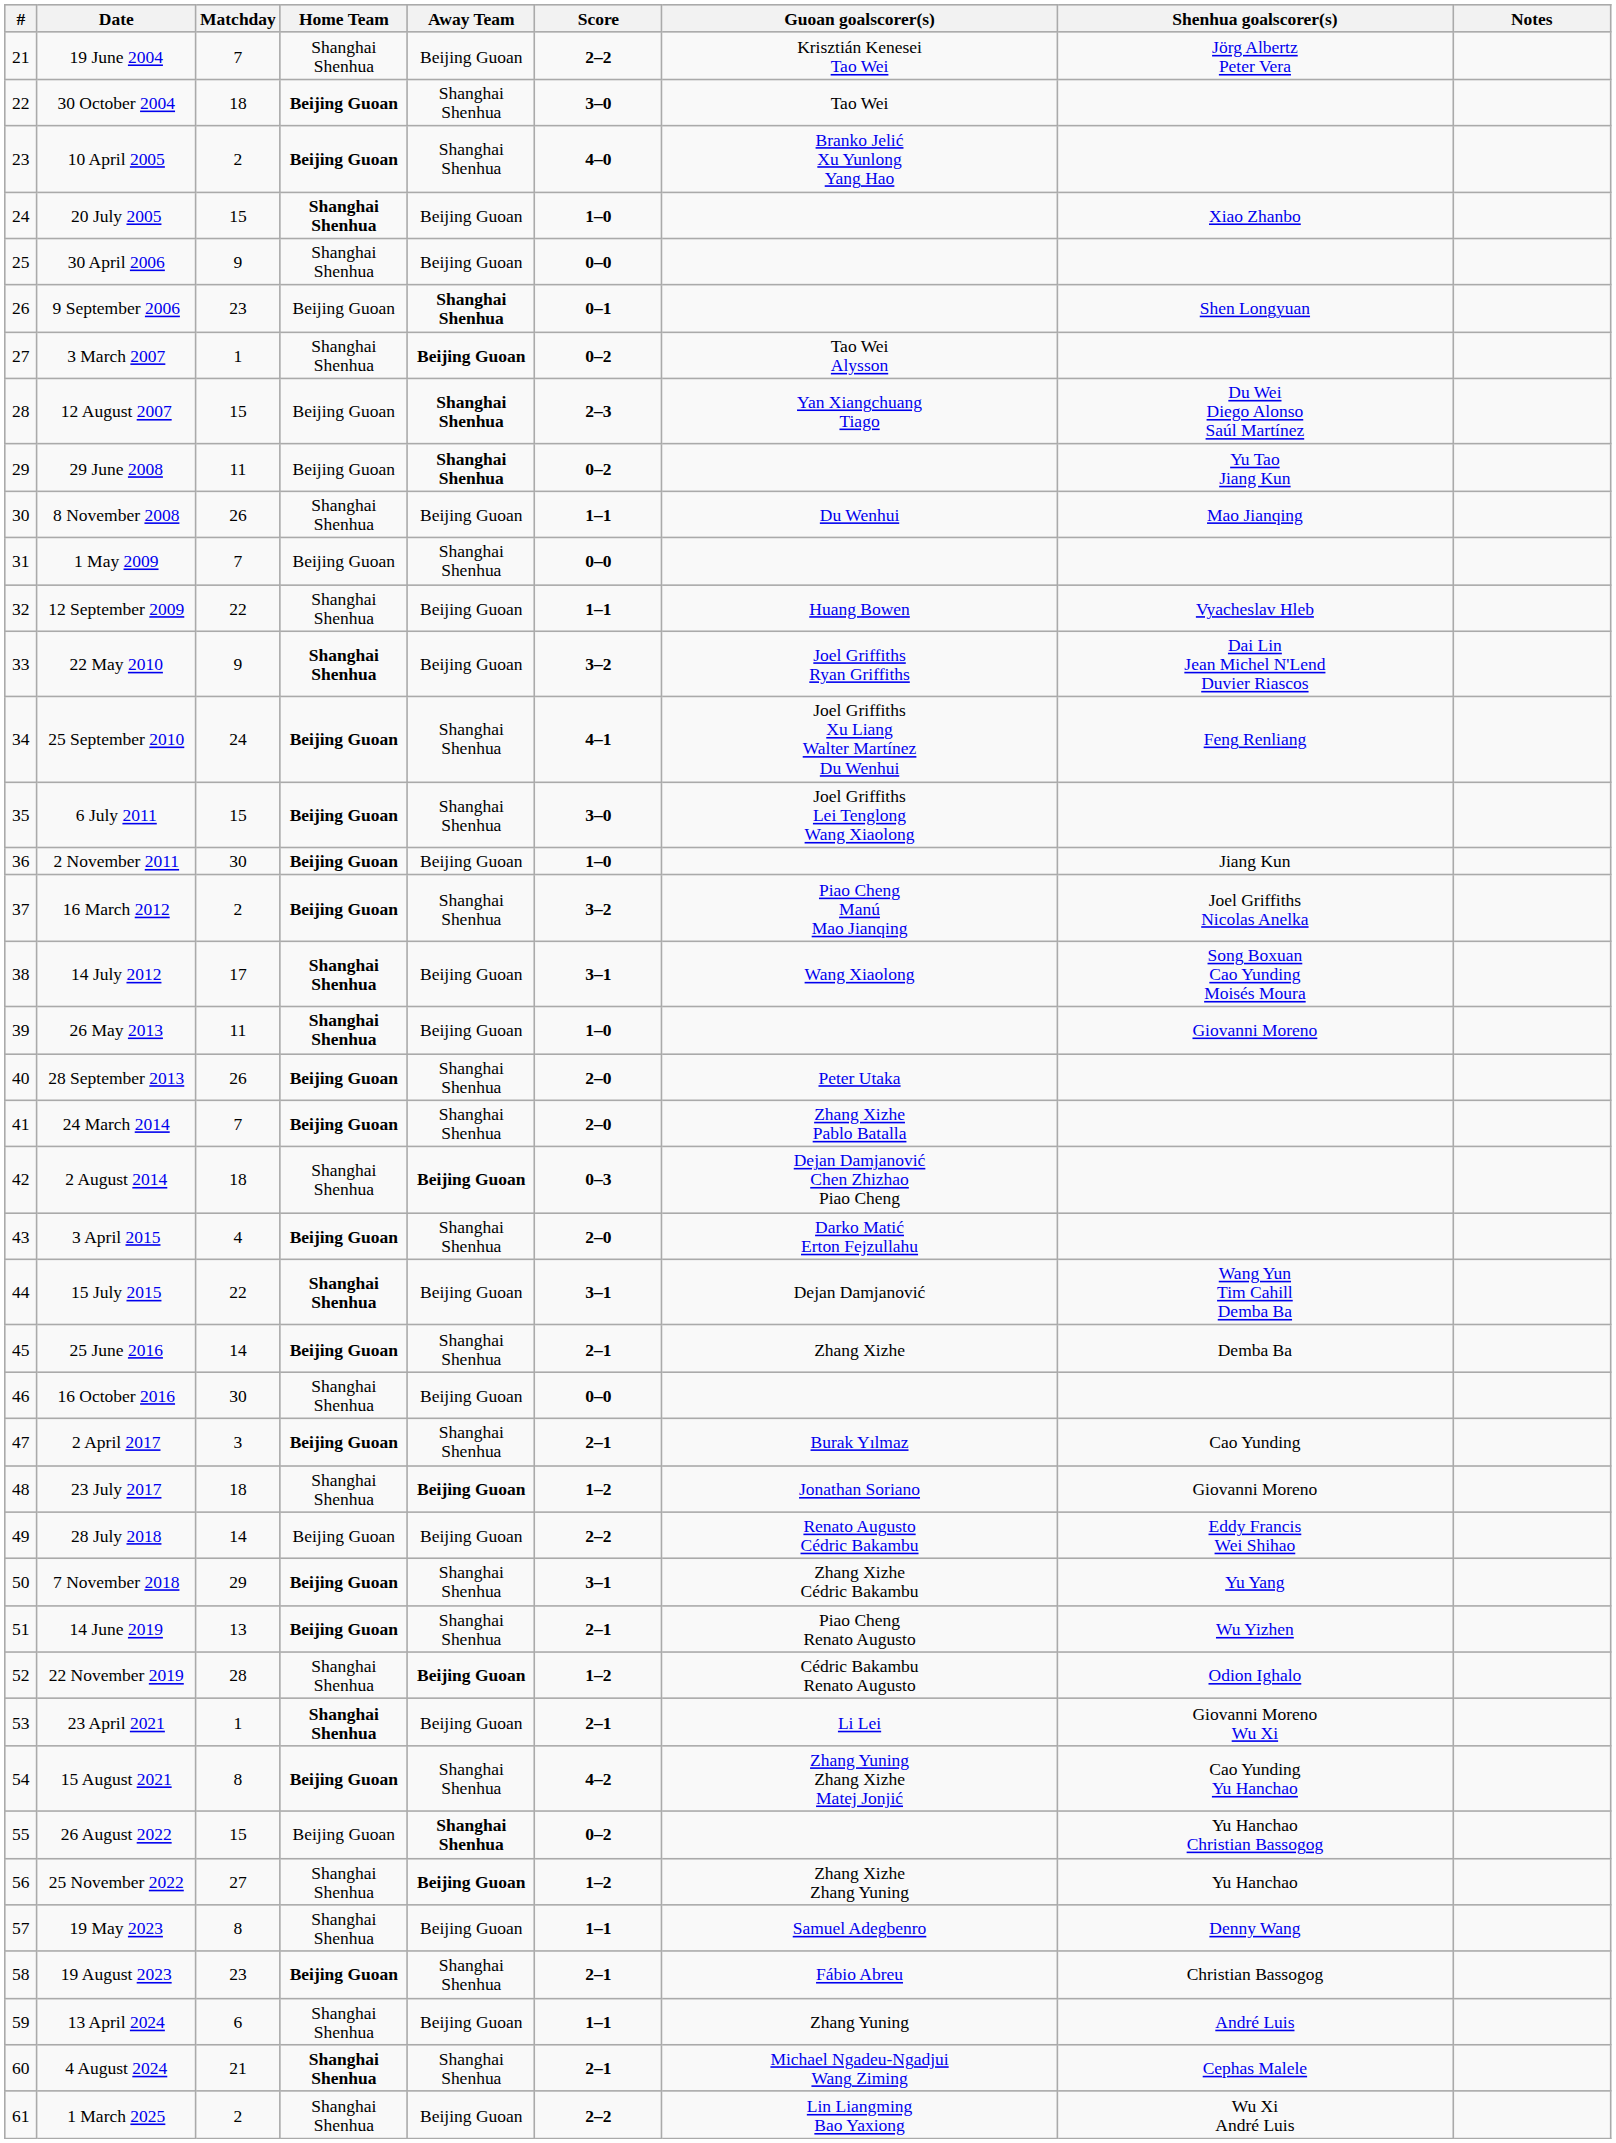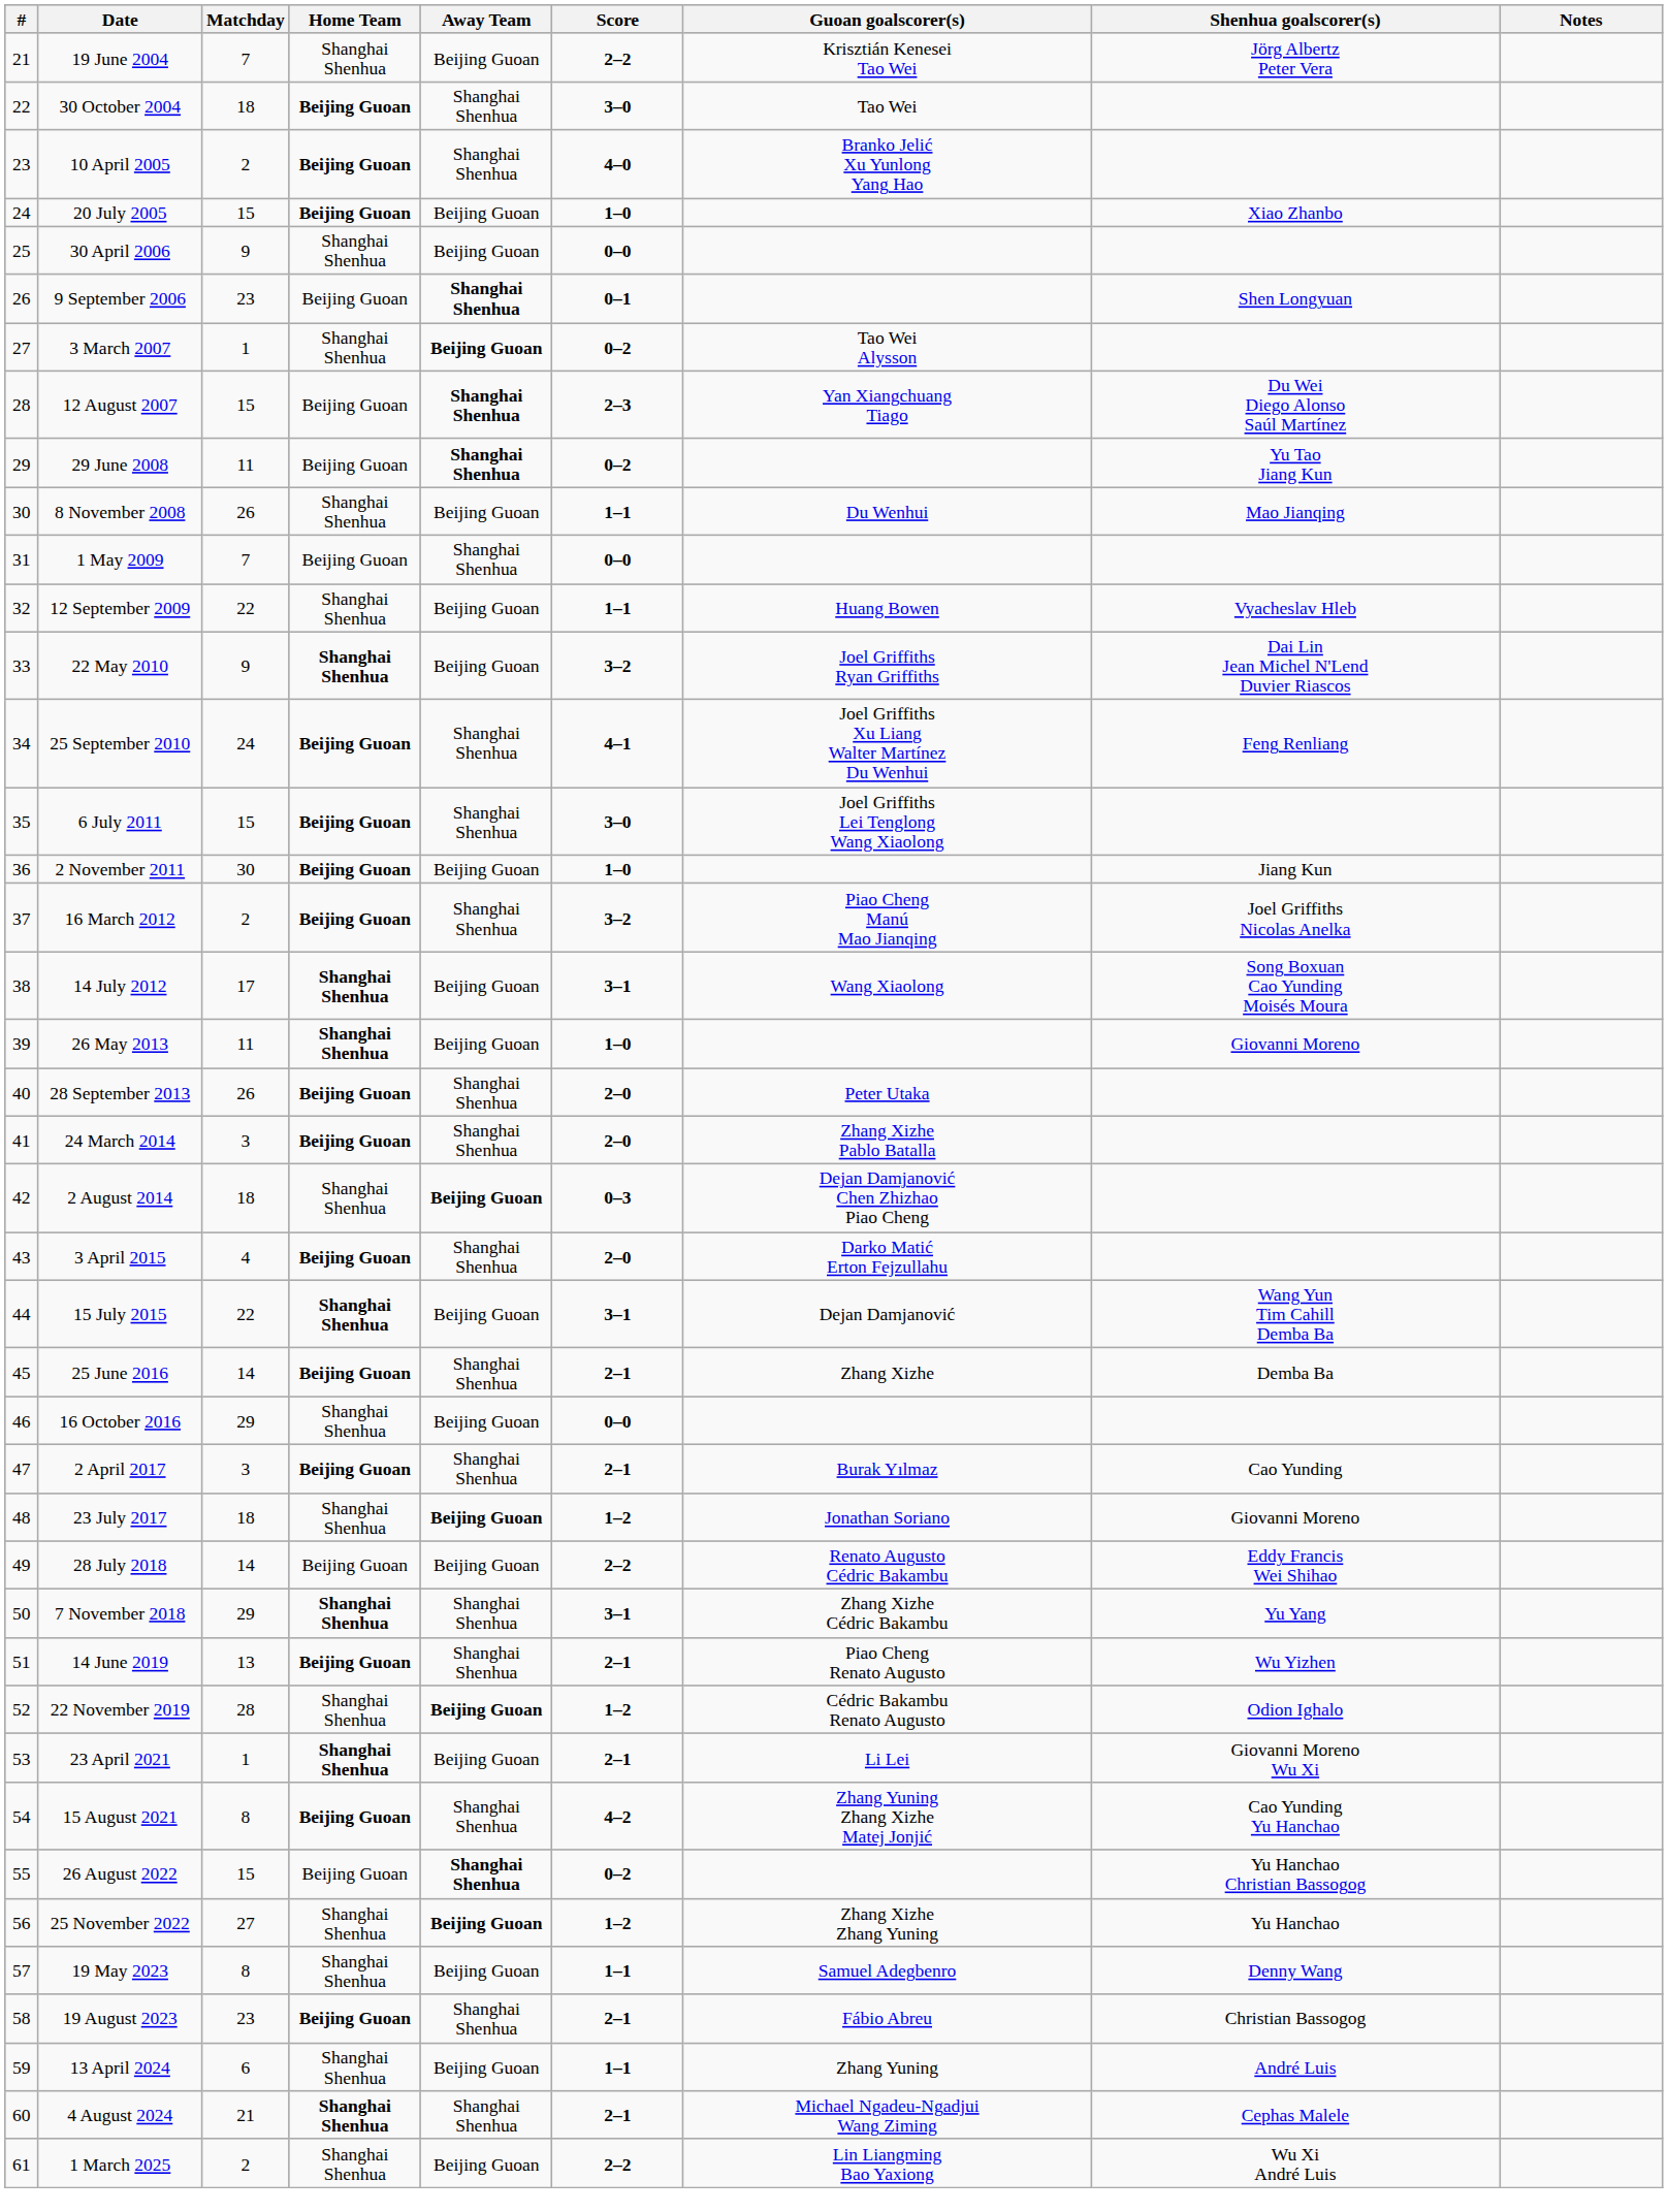20 July 2005 | Home Team: Shanghai Shenhua -> Beijing Guoan
24 March 2014 | Matchday: 7 -> 3
16 October 2016 | Matchday: 30 -> 29
7 November 2018 | Home Team: Beijing Guoan -> Shanghai Shenhua
